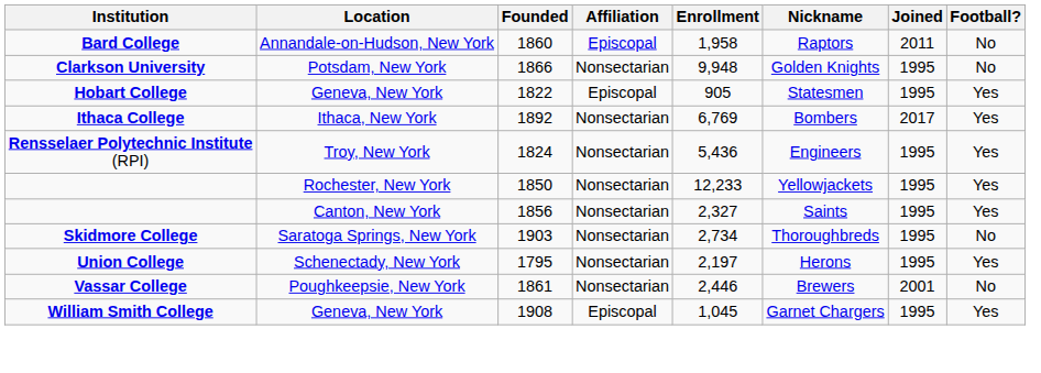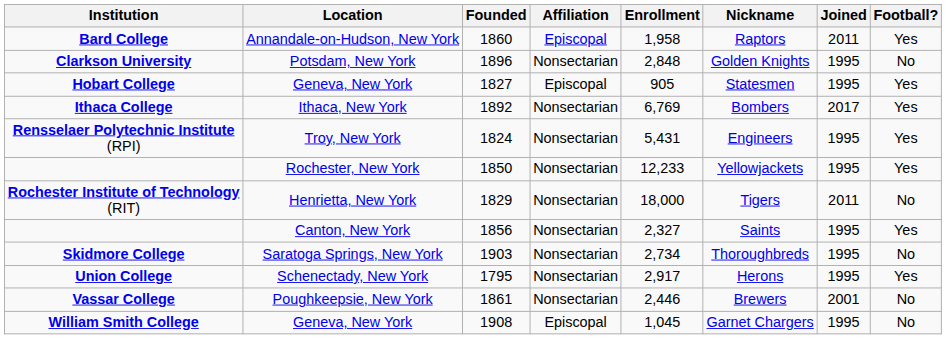Bard College | Football?: No -> Yes
Clarkson University | Founded: 1866 -> 1896
Clarkson University | Enrollment: 9,948 -> 2,848
Hobart College | Founded: 1822 -> 1827
Rensselaer Polytechnic Institute (RPI) | Enrollment: 5,436 -> 5,431
+ row: Rochester Institute of Technology (RIT) | Henrietta, New York | 1829 | Nonsectarian | 18,000 | Tigers | 2011 | No
Union College | Enrollment: 2,197 -> 2,917
William Smith College | Football?: Yes -> No
